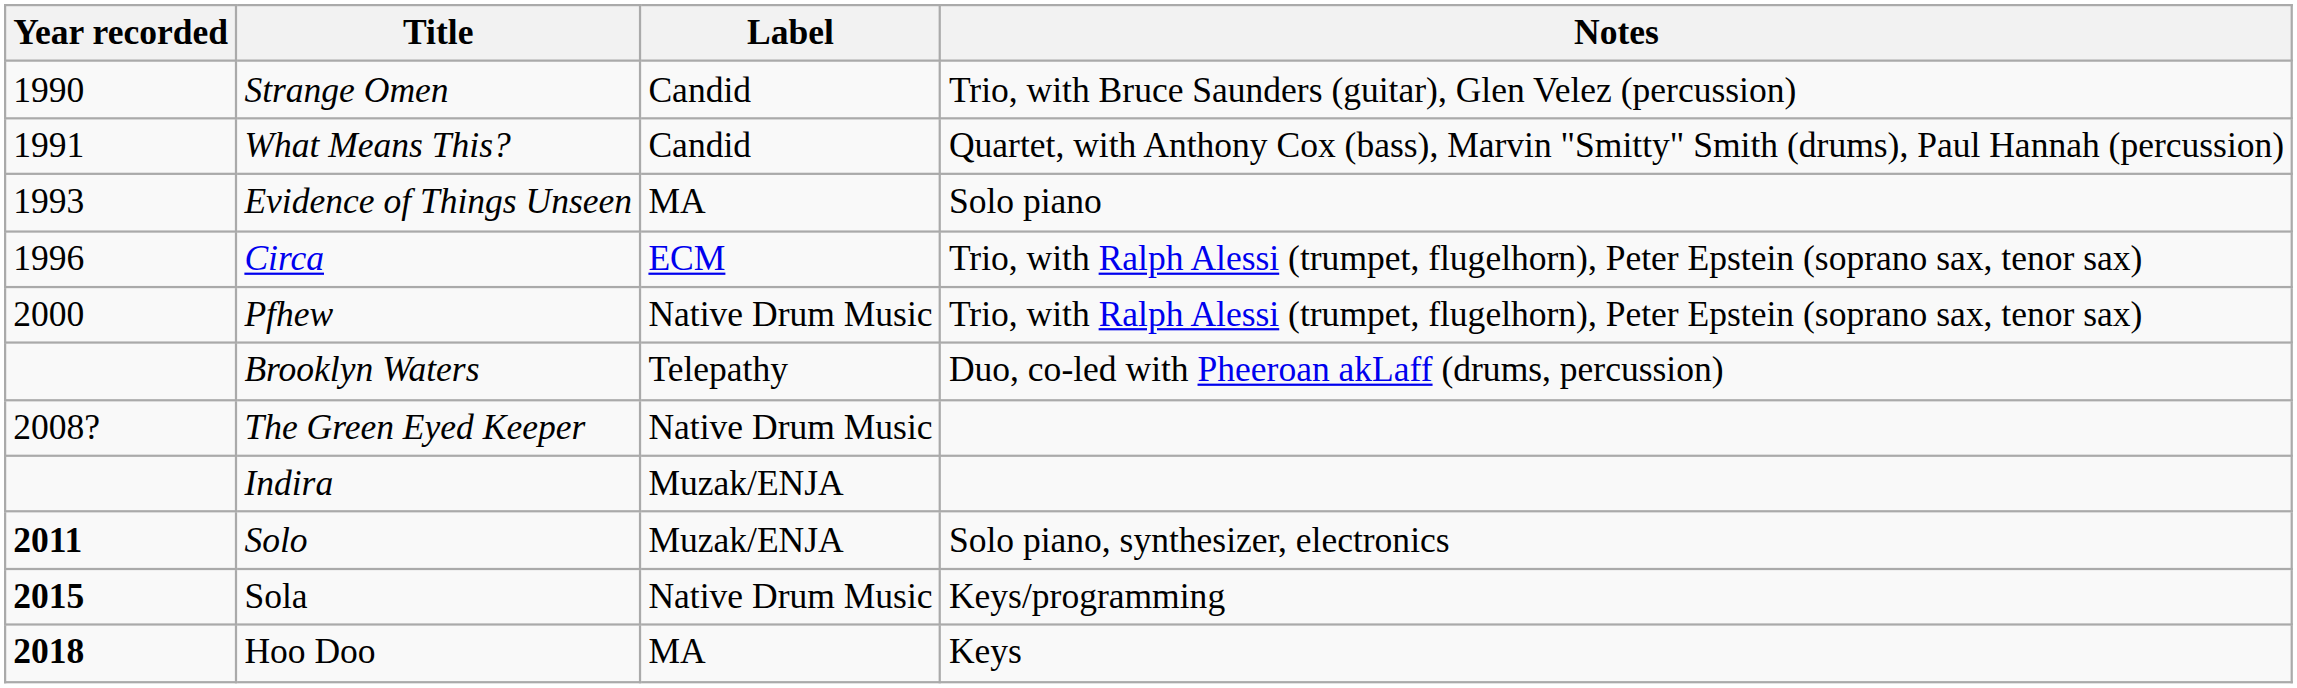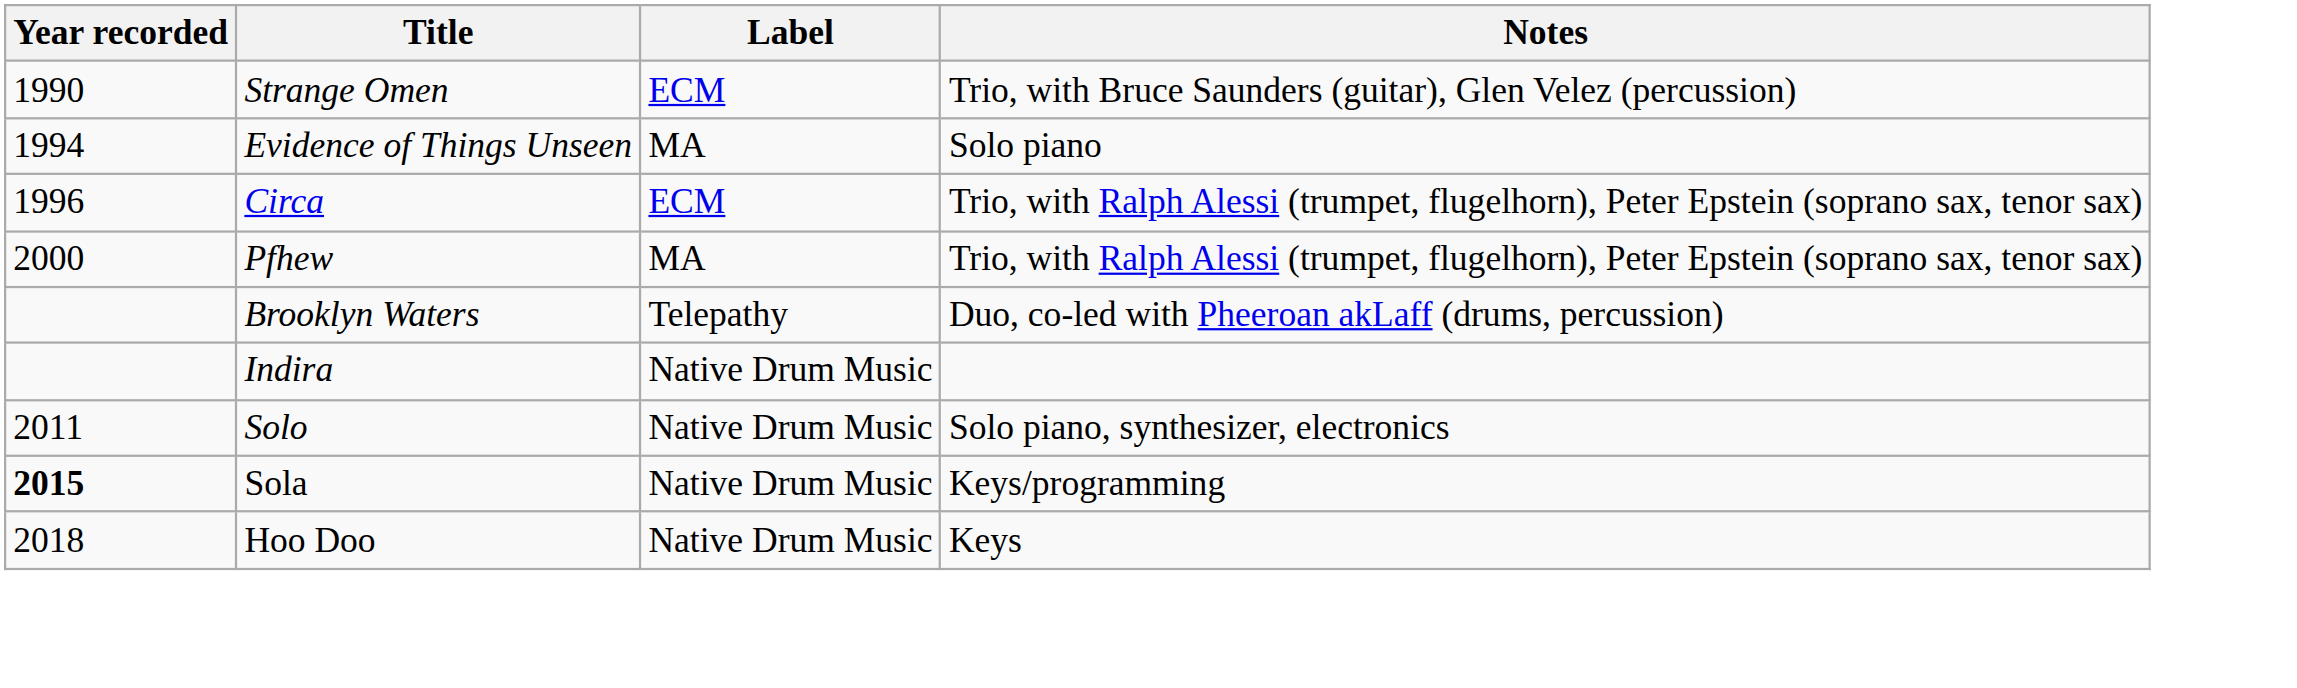Strange Omen | Label: Candid -> ECM
- row: 1991 | What Means This? | Candid | Quartet, with Anthony Cox (bass), Marvin "Smitty" Smith (drums), Paul Hannah (percussion)
Evidence of Things Unseen | Year recorded: 1993 -> 1994
Pfhew | Label: Native Drum Music -> MA
- row: 2008? | The Green Eyed Keeper | Native Drum Music
Indira | Label: Muzak/ENJA -> Native Drum Music
Solo | Year recorded: bold -> normal
Solo | Label: Muzak/ENJA -> Native Drum Music
Hoo Doo | Year recorded: bold -> normal
Hoo Doo | Label: MA -> Native Drum Music
